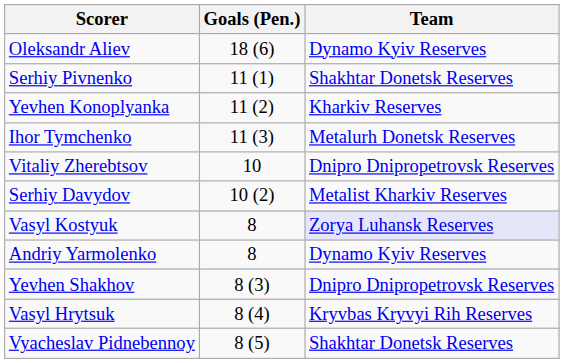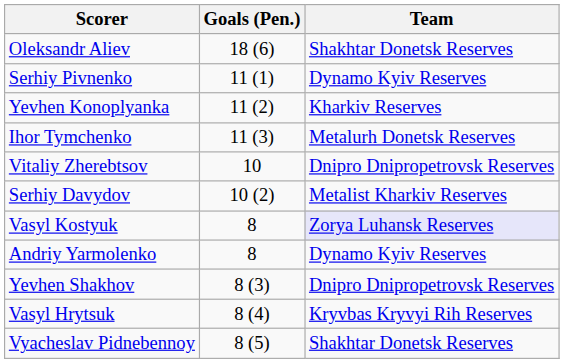Oleksandr Aliev | Team: Dynamo Kyiv Reserves -> Shakhtar Donetsk Reserves
Serhiy Pivnenko | Team: Shakhtar Donetsk Reserves -> Dynamo Kyiv Reserves
